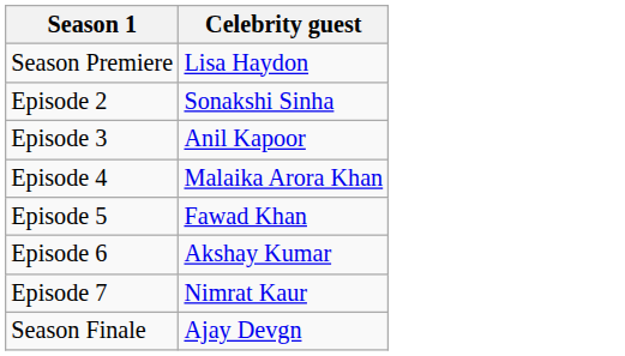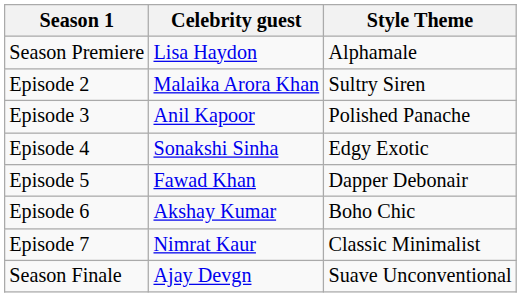+ column: Style Theme | Alphamale | Sultry Siren | Polished Panache | Edgy Exotic | Dapper Debonair | Boho Chic | Classic Minimalist | Suave Unconventional
Episode 2 | Celebrity guest: Sonakshi Sinha -> Malaika Arora Khan
Episode 4 | Celebrity guest: Malaika Arora Khan -> Sonakshi Sinha
